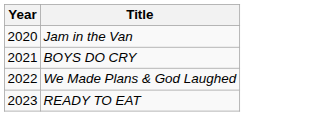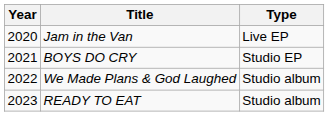+ column: Type | Live EP | Studio EP | Studio album | Studio album
